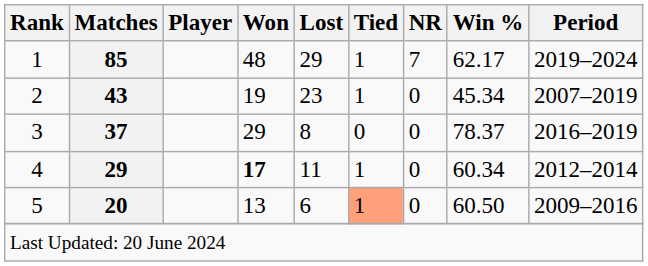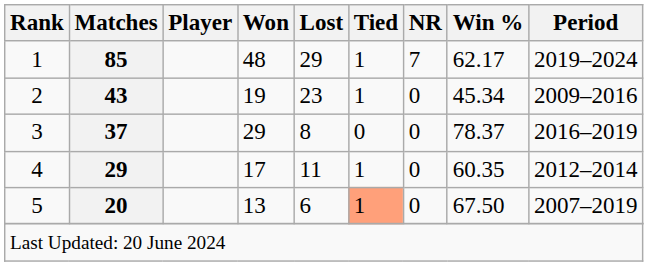2 | Period: 2007–2019 -> 2009–2016
4 | Won: bold -> normal
4 | Win %: 60.34 -> 60.35
5 | Win %: 60.50 -> 67.50
5 | Period: 2009–2016 -> 2007–2019
